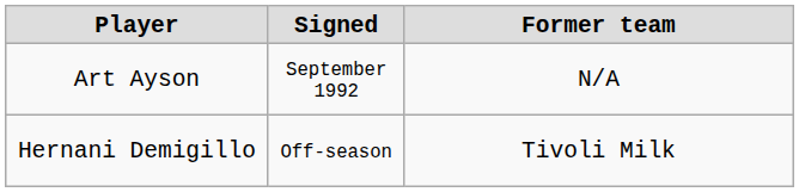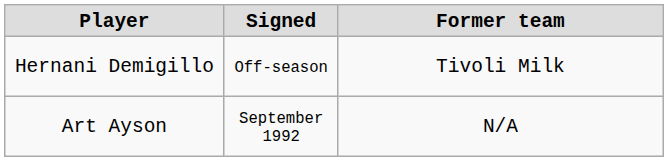rows swapped: Hernani Demigillo <-> Art Ayson
